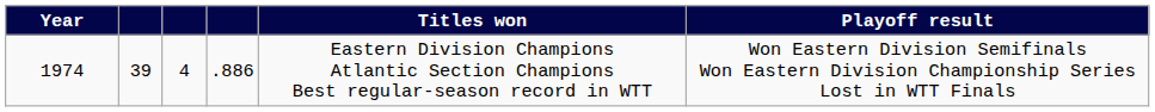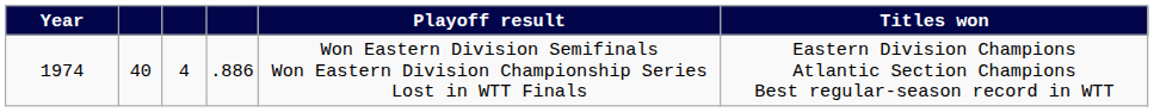columns swapped: Playoff result <-> Titles won
1974 | column 2: 39 -> 40
